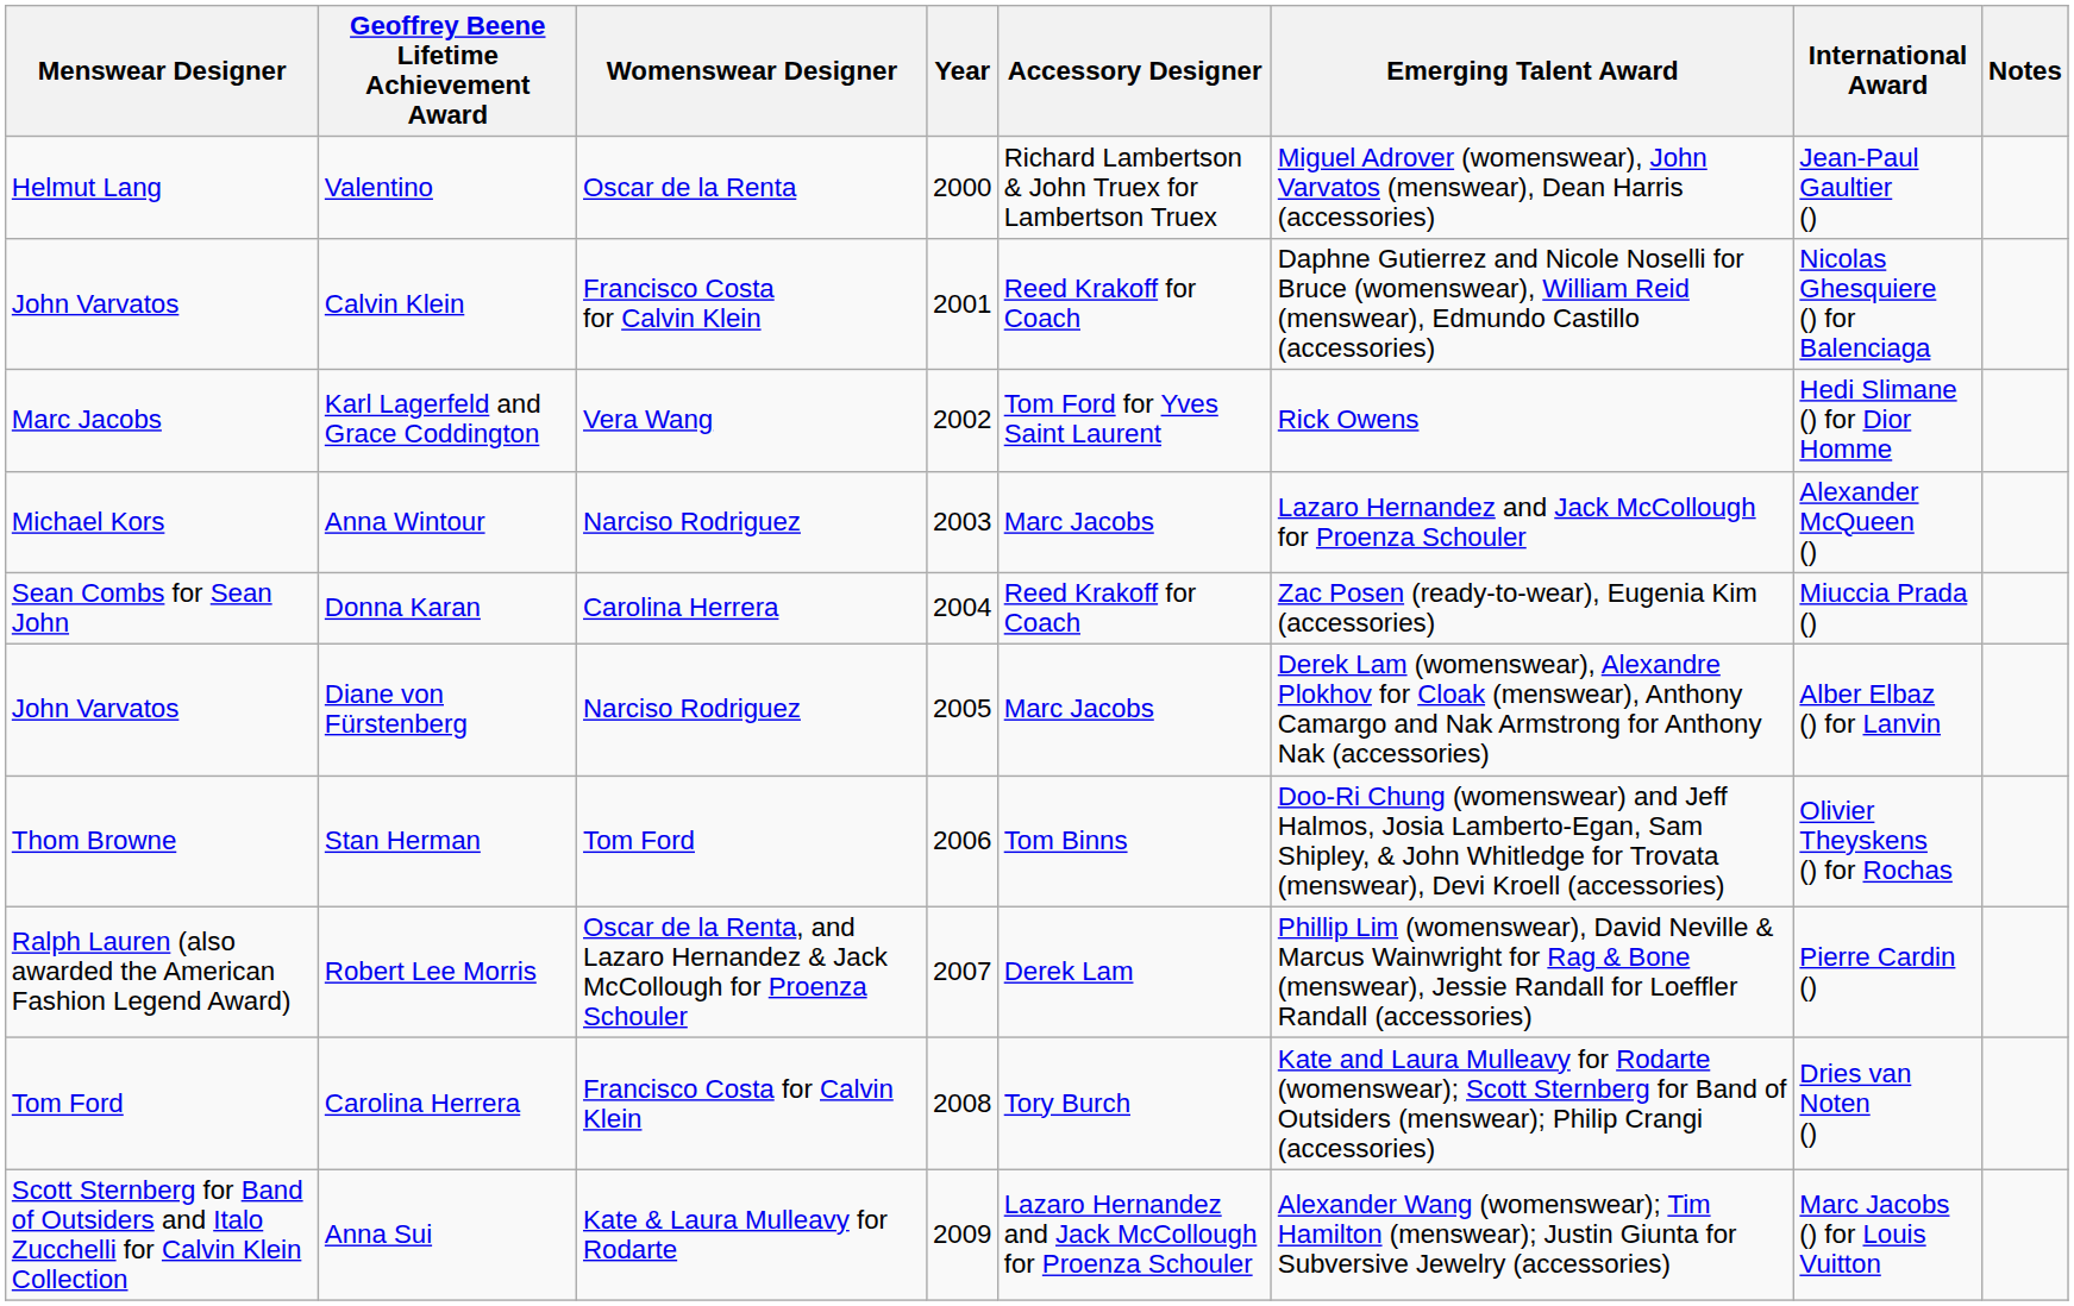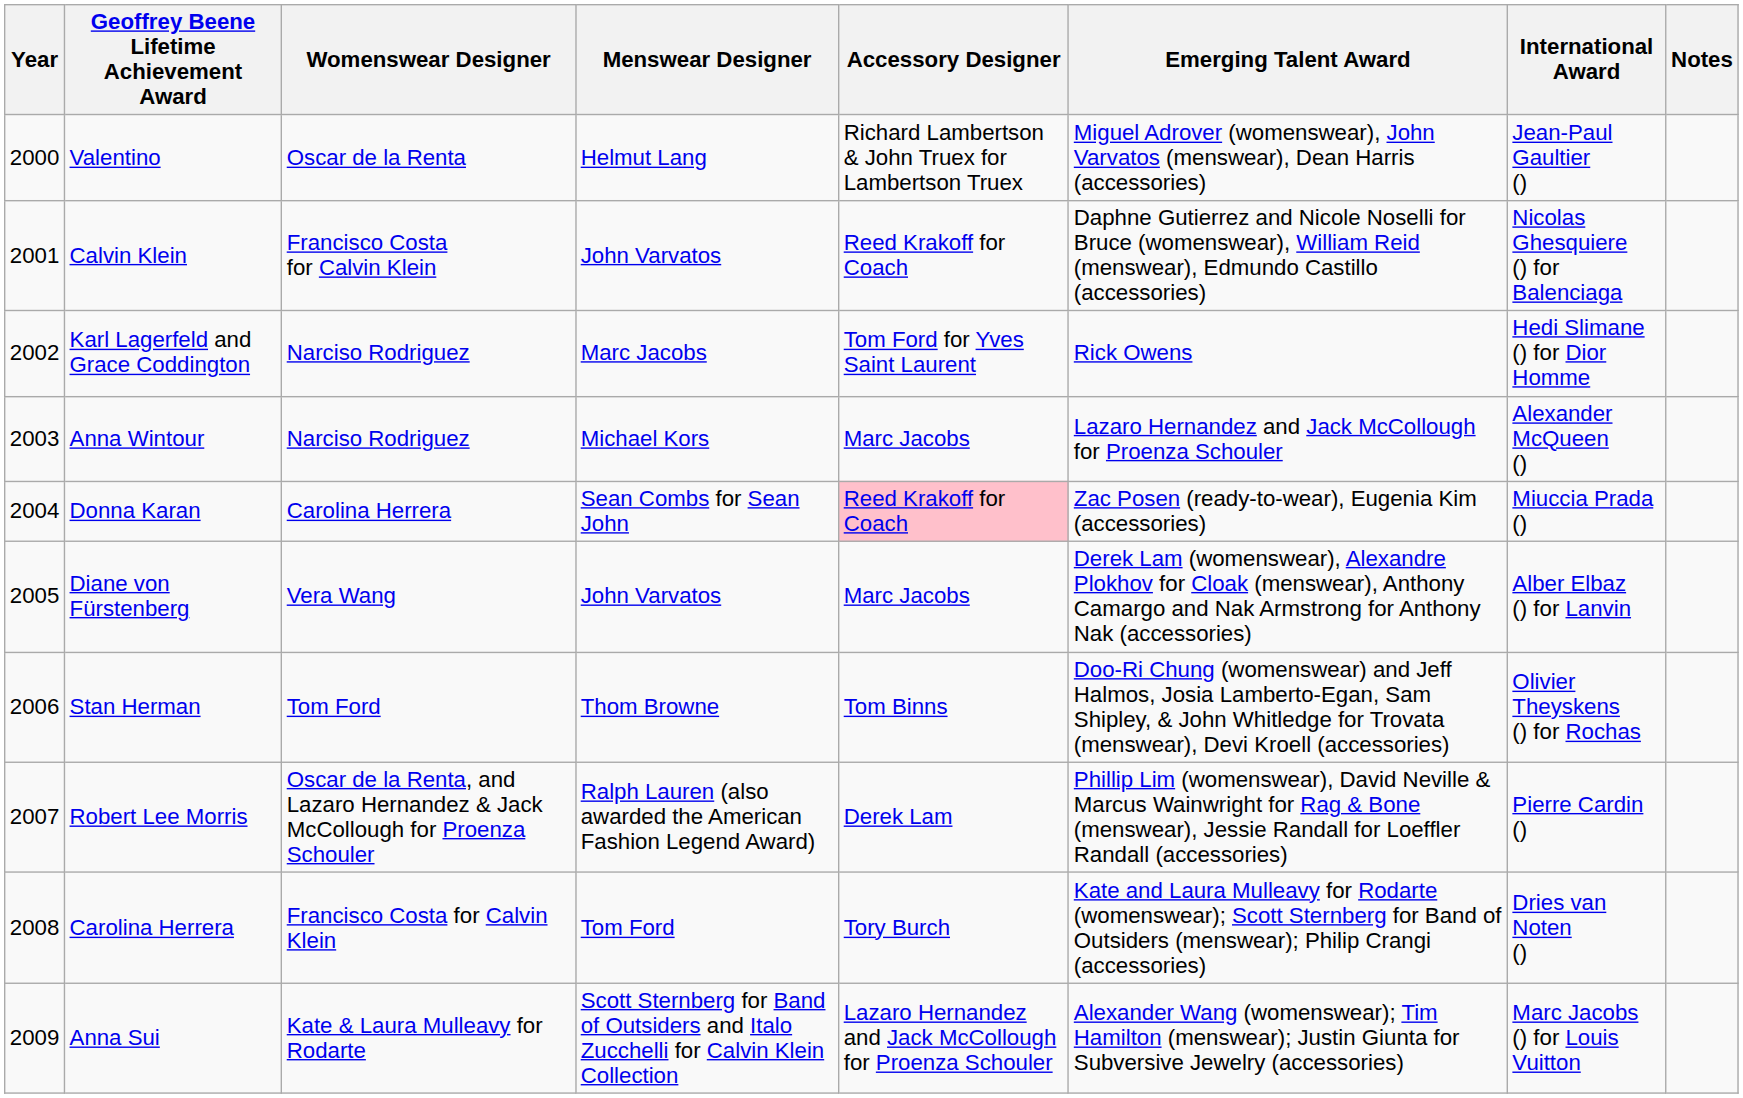columns swapped: Year <-> Menswear Designer
Karl Lagerfeld and Grace Coddington | Womenswear Designer: Vera Wang -> Narciso Rodriguez
Donna Karan | Accessory Designer: no background -> pink background
Diane von Fürstenberg | Womenswear Designer: Narciso Rodriguez -> Vera Wang
